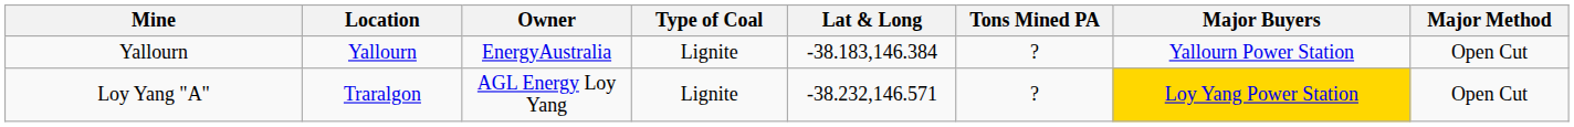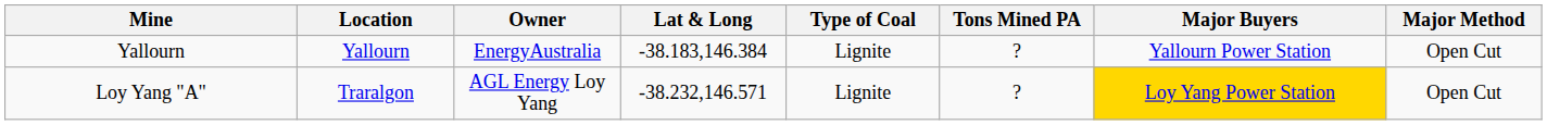columns swapped: Lat & Long <-> Type of Coal
